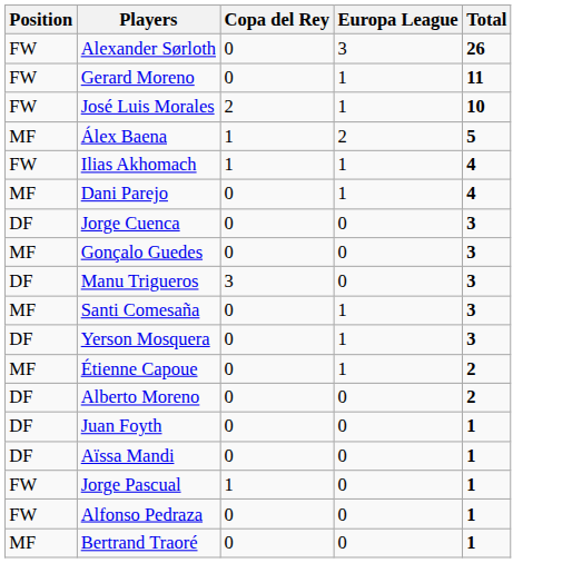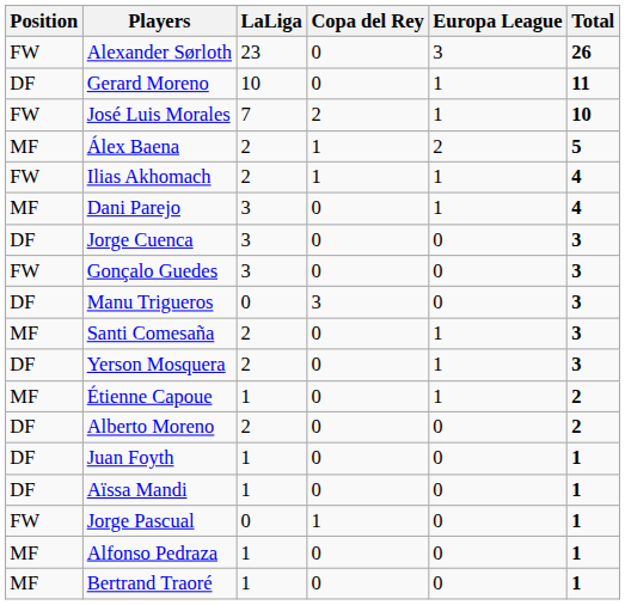+ column: LaLiga | 23 | 10 | 7 | 2 | 2 | 3 | 3 | 3 | 0 | 2 | 2 | 1 | 2 | 1 | 1 | 0 | 1 | 1
Gerard Moreno | Position: FW -> DF
Gonçalo Guedes | Position: MF -> FW
Alfonso Pedraza | Position: FW -> MF
